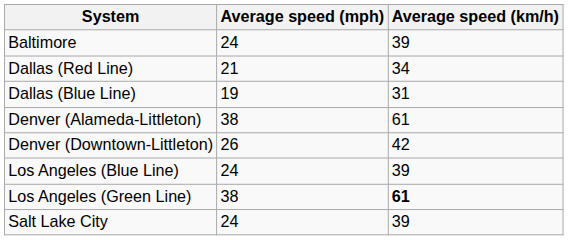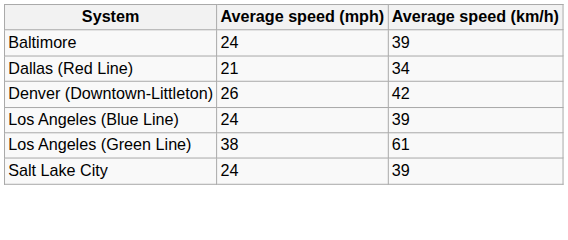- row: Dallas (Blue Line) | 19 | 31
- row: Denver (Alameda-Littleton) | 38 | 61
Los Angeles (Green Line) | Average speed (km/h): bold -> normal
